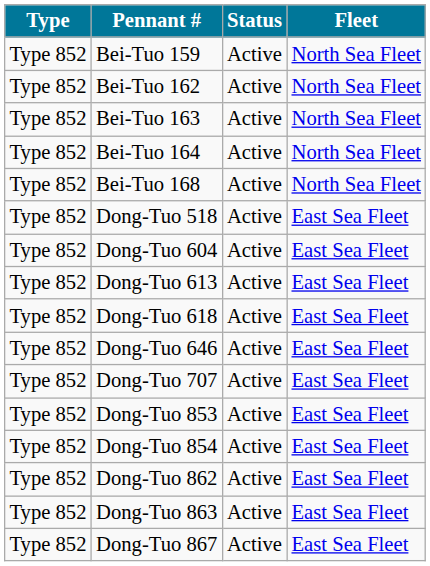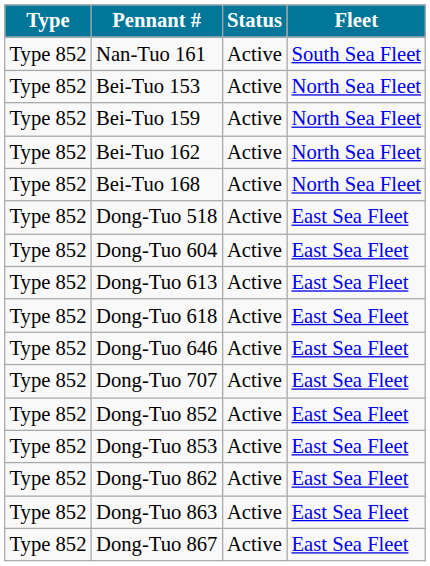+ row: Type 852 | Nan-Tuo 161 | Active | South Sea Fleet
+ row: Type 852 | Bei-Tuo 153 | Active | North Sea Fleet
- row: Type 852 | Bei-Tuo 163 | Active | North Sea Fleet
- row: Type 852 | Bei-Tuo 164 | Active | North Sea Fleet
+ row: Type 852 | Dong-Tuo 852 | Active | East Sea Fleet
- row: Type 852 | Dong-Tuo 854 | Active | East Sea Fleet
